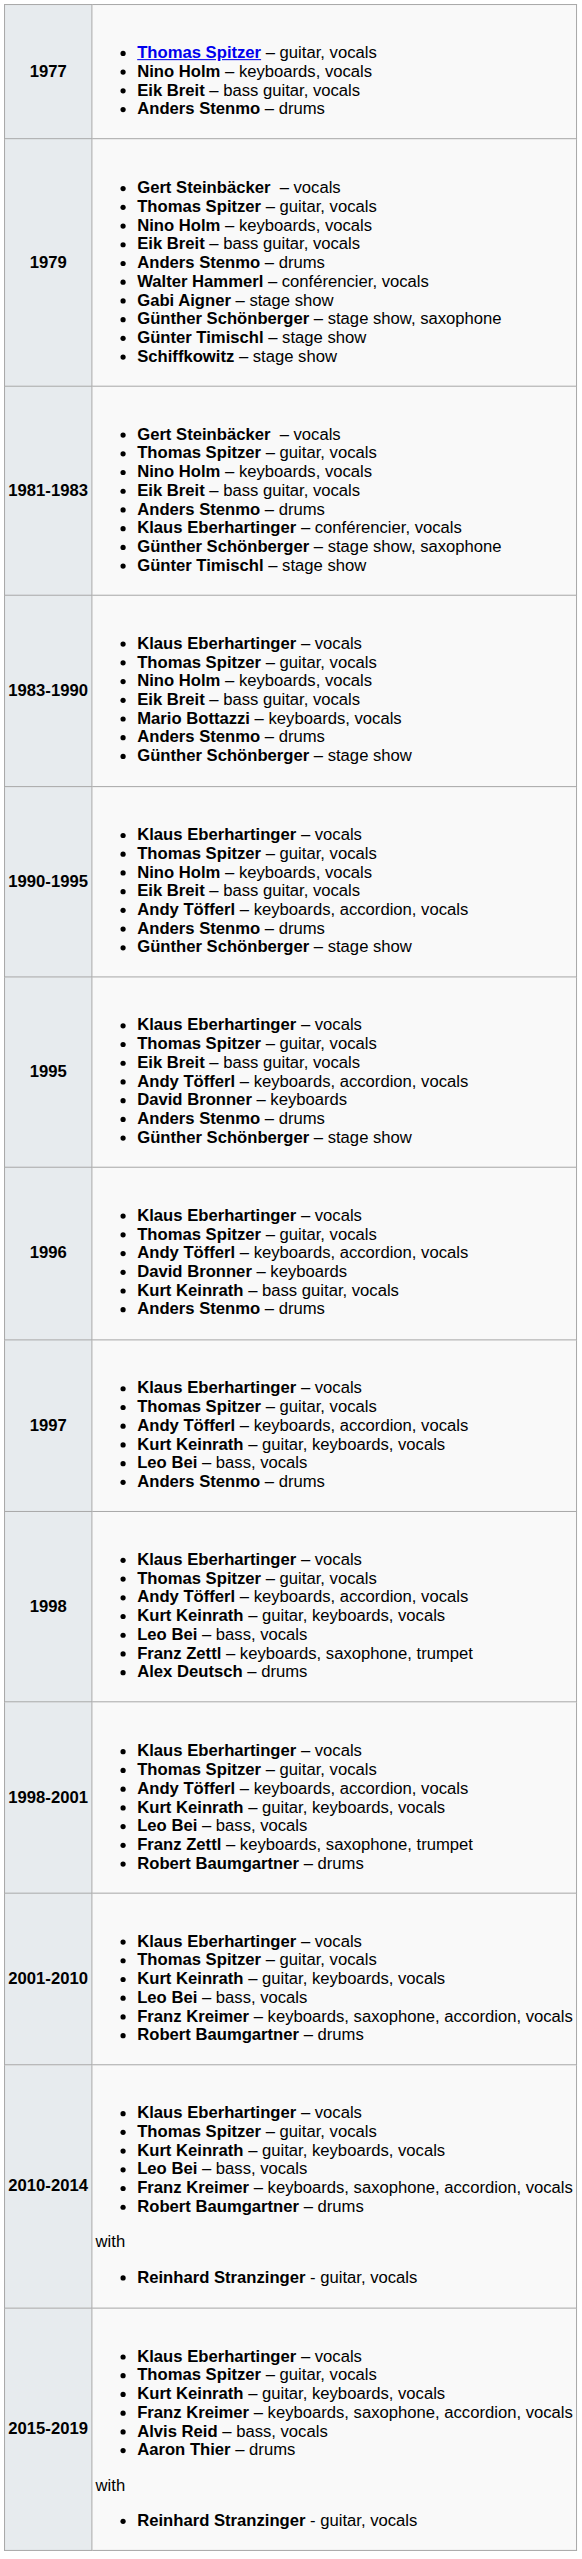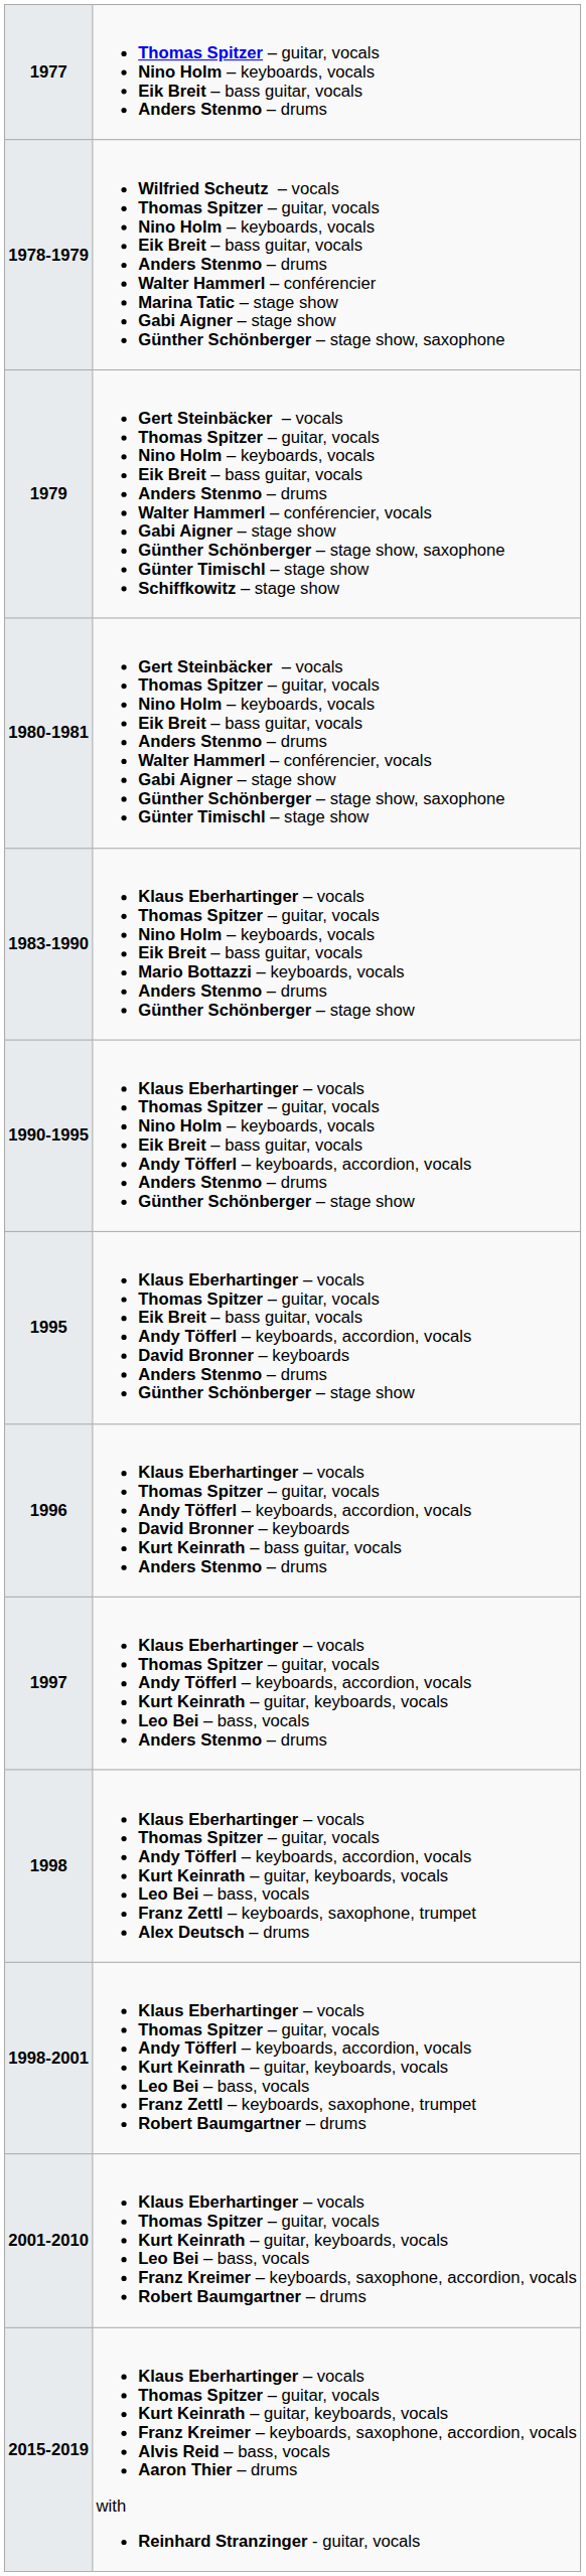+ row: 1978-1979 | Wilfried Scheutz – vocals Thomas Spitzer – guitar, vocals Nino Holm – keyboards, vocals Eik Breit – bass guitar, vocals Anders Stenmo – drums Walter Hammerl – conférencier Marina Tatic – stage show Gabi Aigner – stage show Günther Schönberger – stage show, saxophone
+ row: 1980-1981 | Gert Steinbäcker – vocals Thomas Spitzer – guitar, vocals Nino Holm – keyboards, vocals Eik Breit – bass guitar, vocals Anders Stenmo – drums Walter Hammerl – conférencier, vocals Gabi Aigner – stage show Günther Schönberger – stage show, saxophone Günter Timischl – stage show
- row: 1981-1983 | Gert Steinbäcker – vocals Thomas Spitzer – guitar, vocals Nino Holm – keyboards, vocals Eik Breit – bass guitar, vocals Anders Stenmo – drums Klaus Eberhartinger – conférencier, vocals Günther Schönberger – stage show, saxophone Günter Timischl – stage show
- row: 2010-2014 | Klaus Eberhartinger – vocals Thomas Spitzer – guitar, vocals Kurt Keinrath – guitar, keyboards, vocals Leo Bei – bass, vocals Franz Kreimer – keyboards, saxophone, accordion, vocals Robert Baumgartner – drums with Reinhard Stranzinger - guitar, vocals
